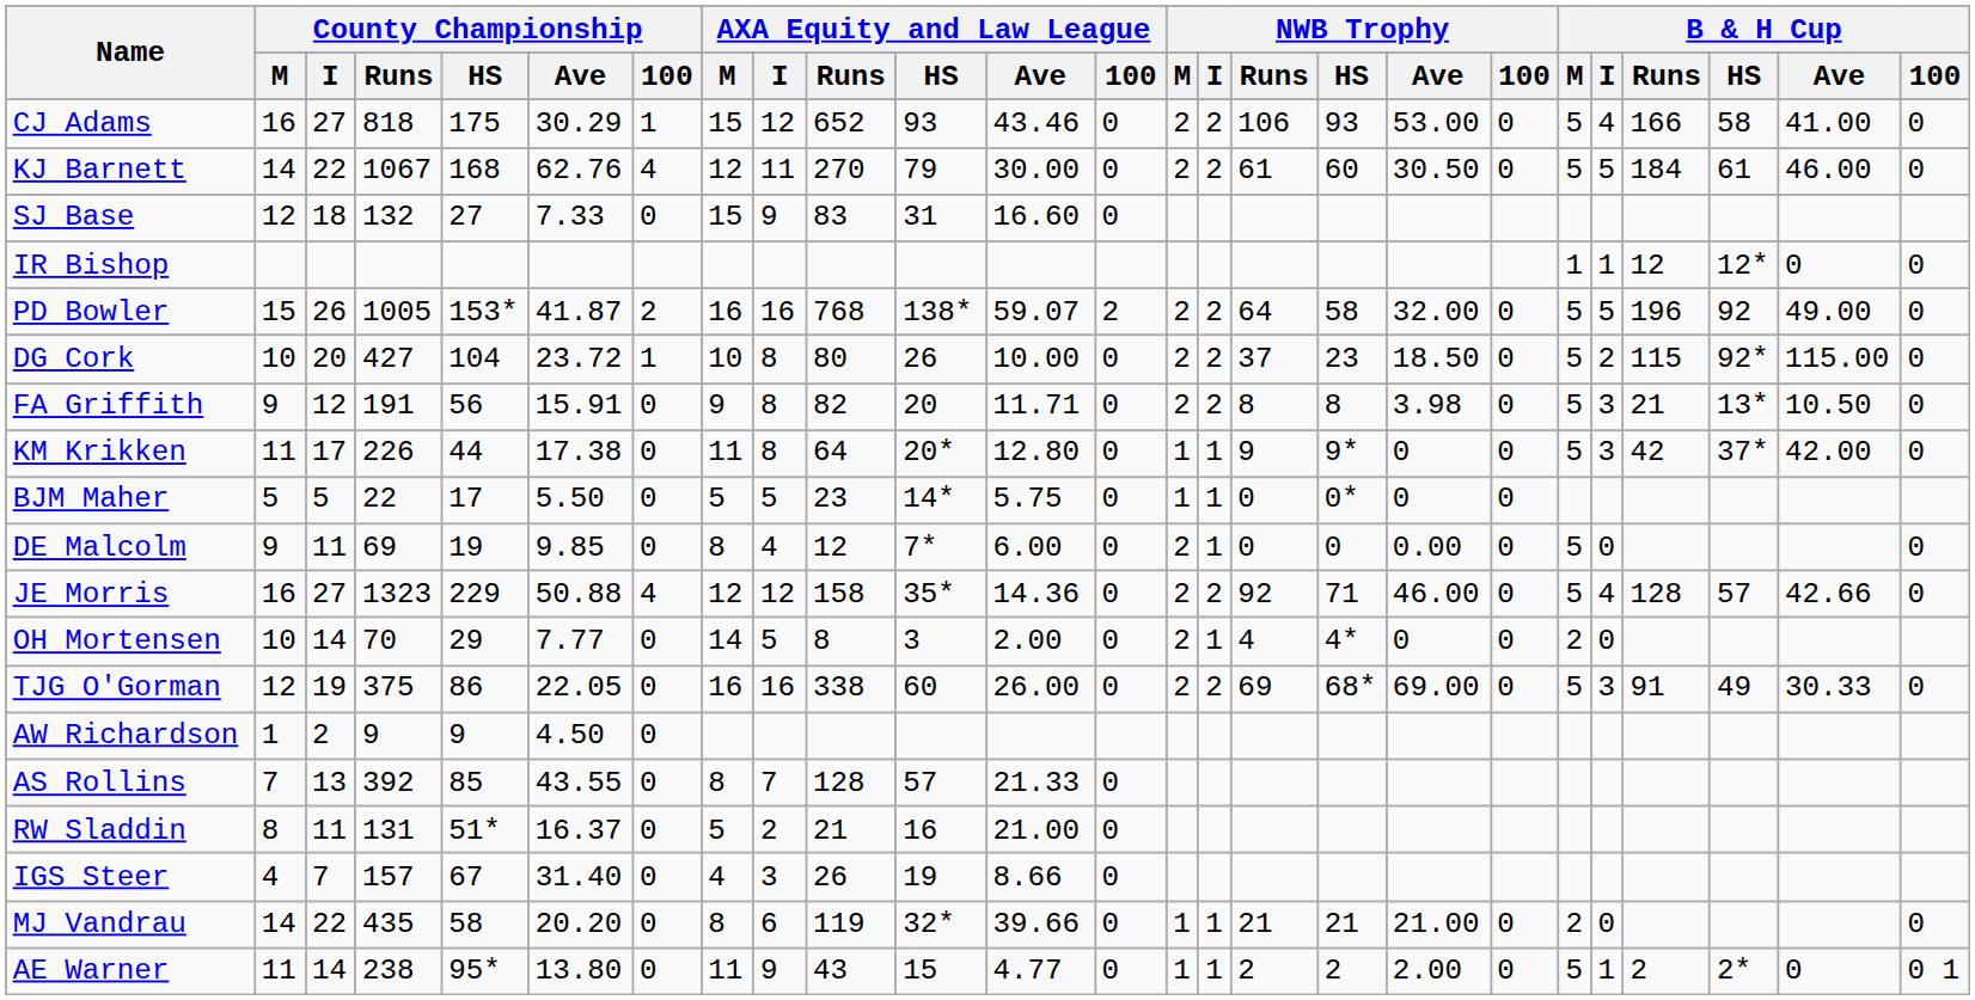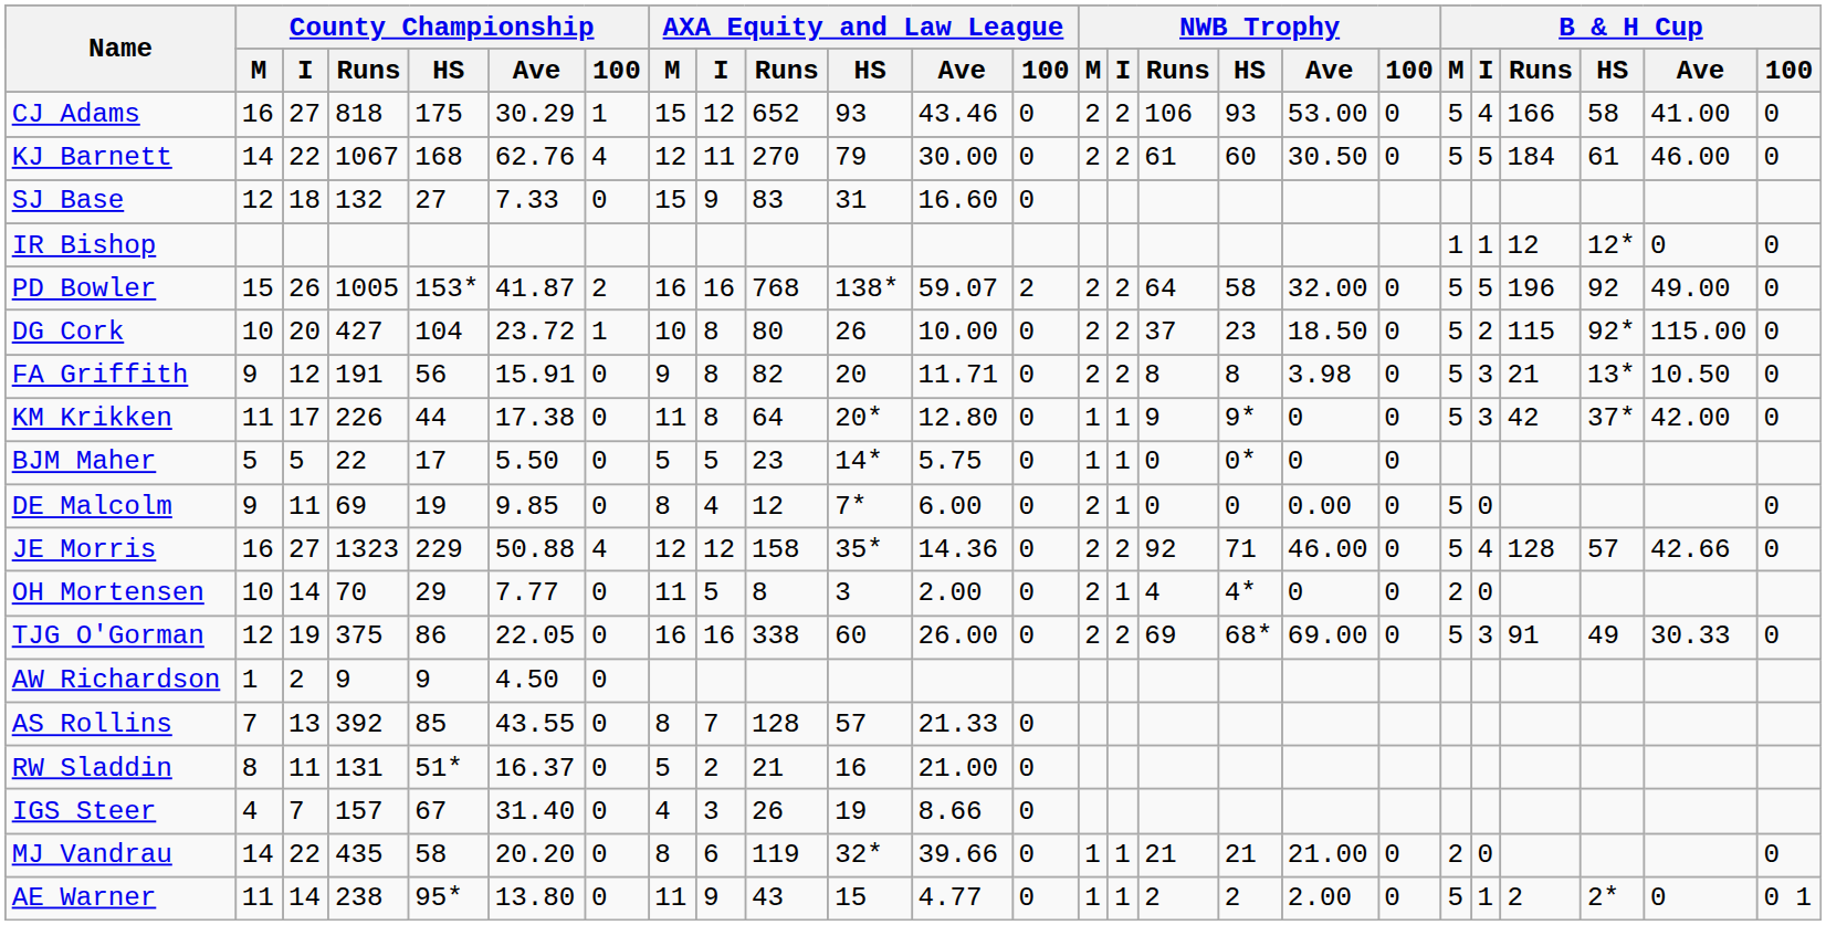OH Mortensen | AXA Equity and Law League / M: 14 -> 11
